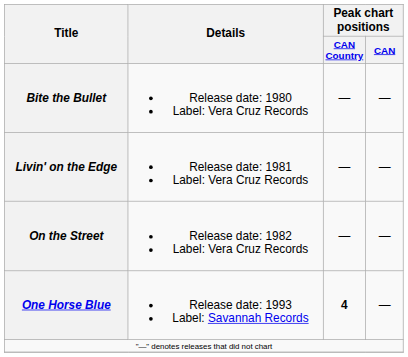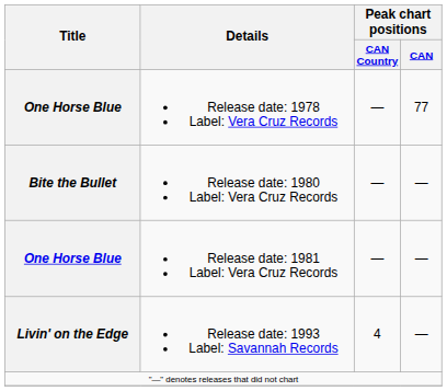+ row: One Horse Blue | Release date: 1978 Label: Vera Cruz Records | — | 77
Release date: 1981 Label: Vera Cruz Records | Title: Livin' on the Edge -> One Horse Blue
- row: On the Street | Release date: 1982 Label: Vera Cruz Records | — | —
Release date: 1993 Label: Savannah Records | Title: One Horse Blue -> Livin' on the Edge
Release date: 1993 Label: Savannah Records | Peak chart positions / CAN Country: bold -> normal
